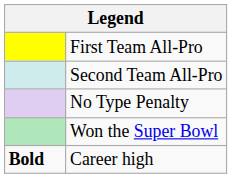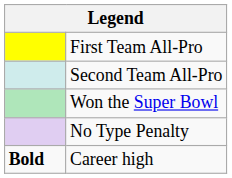rows swapped: No Type Penalty <-> Won the Super Bowl
